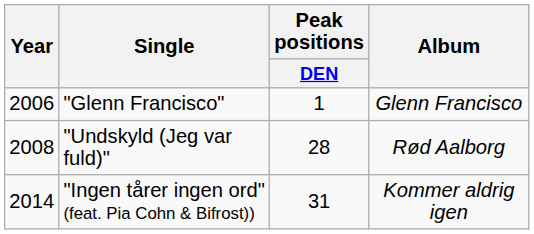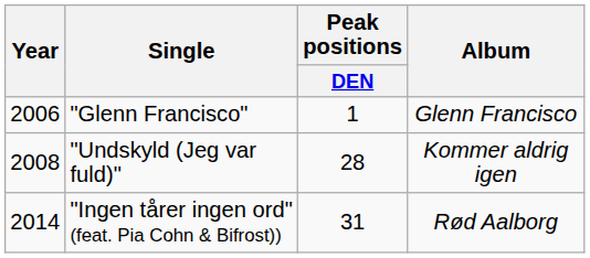"Undskyld (Jeg var fuld)" | Album: Rød Aalborg -> Kommer aldrig igen
"Ingen tårer ingen ord" (feat. Pia Cohn & Bifrost)) | Album: Kommer aldrig igen -> Rød Aalborg
